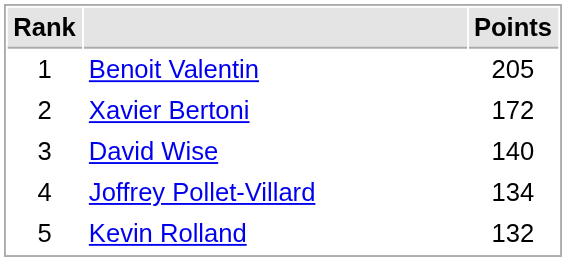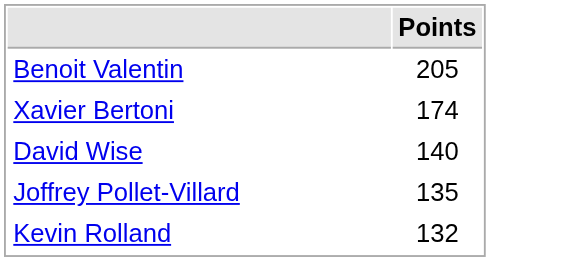- column: Rank | 1 | 2 | 3 | 4 | 5
Xavier Bertoni | Points: 172 -> 174
Joffrey Pollet-Villard | Points: 134 -> 135
